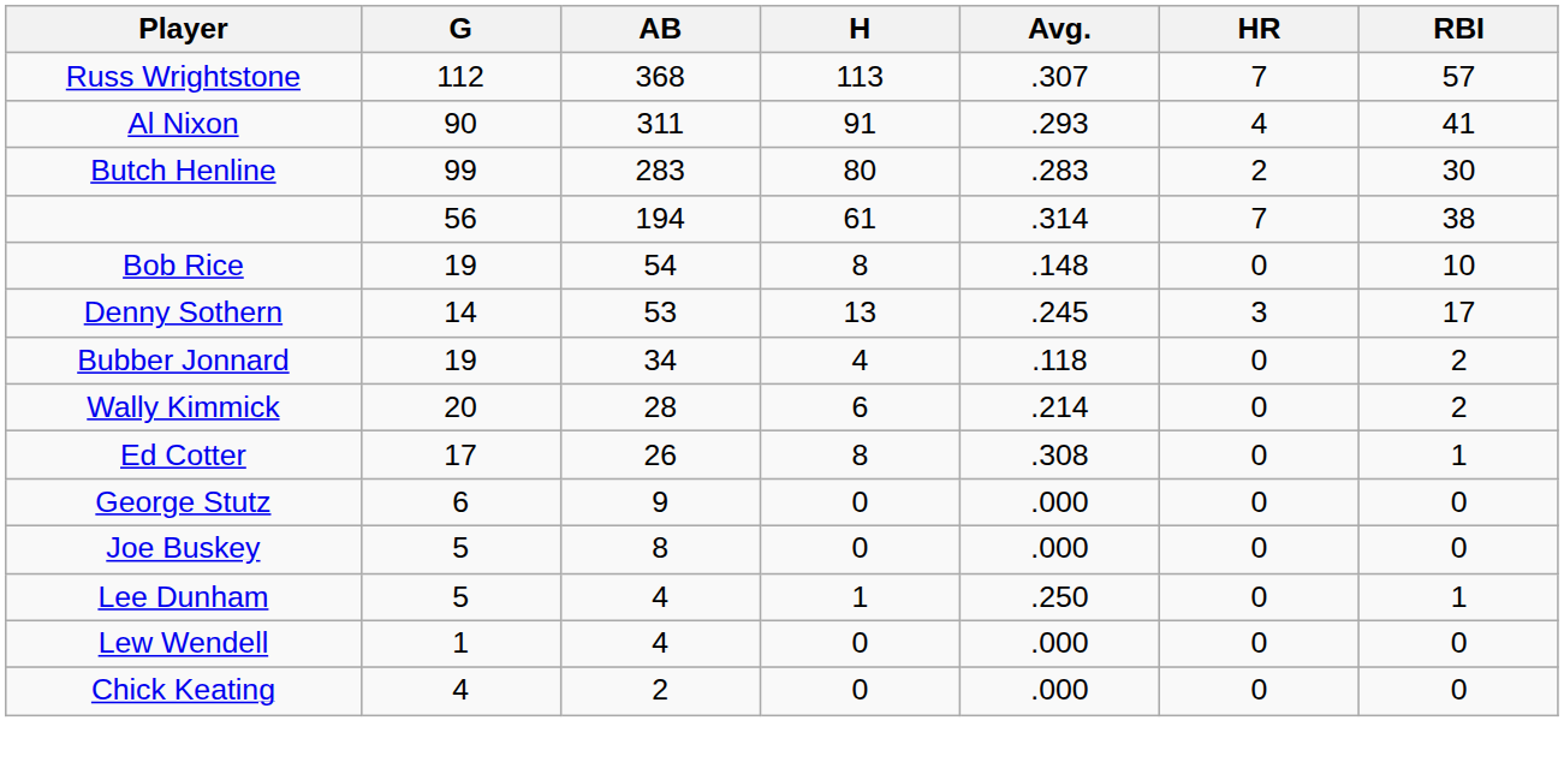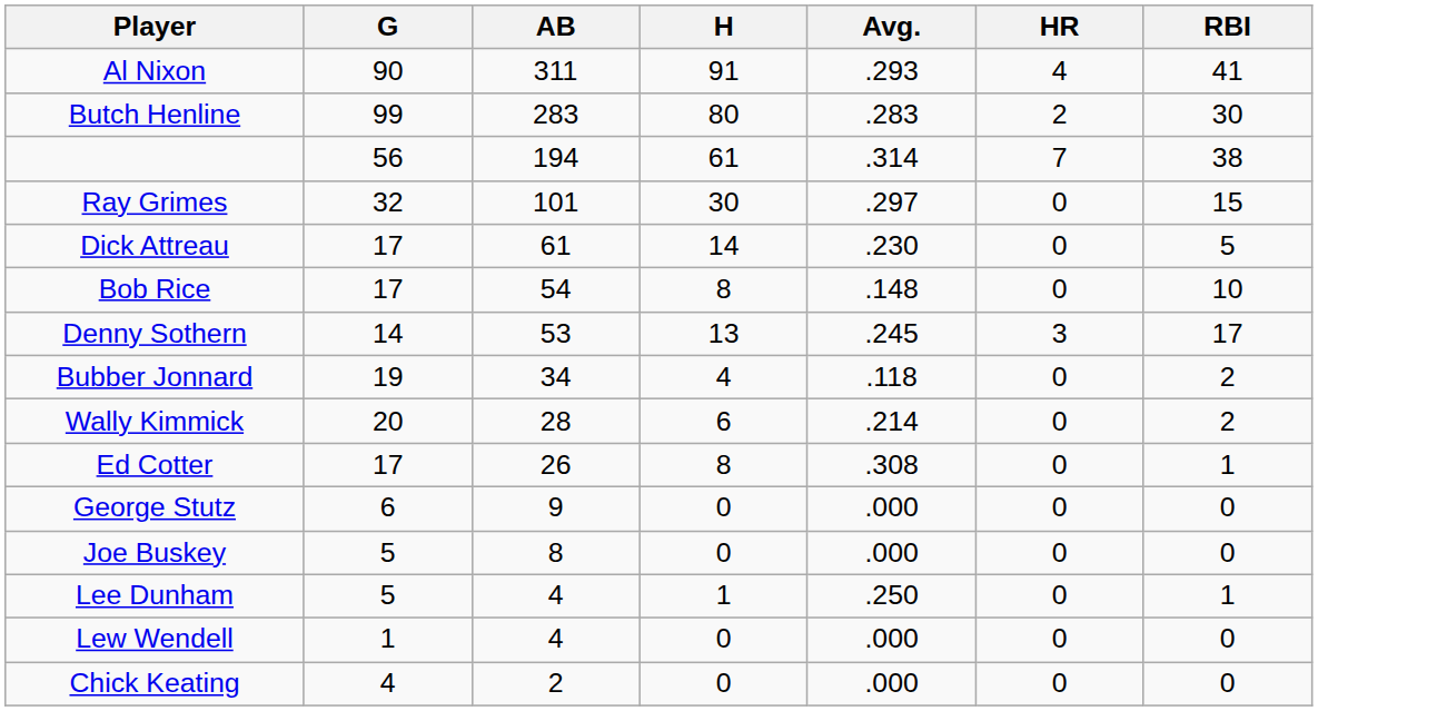- row: Russ Wrightstone | 112 | 368 | 113 | .307 | 7 | 57
+ row: Ray Grimes | 32 | 101 | 30 | .297 | 0 | 15
+ row: Dick Attreau | 17 | 61 | 14 | .230 | 0 | 5
Bob Rice | G: 19 -> 17
